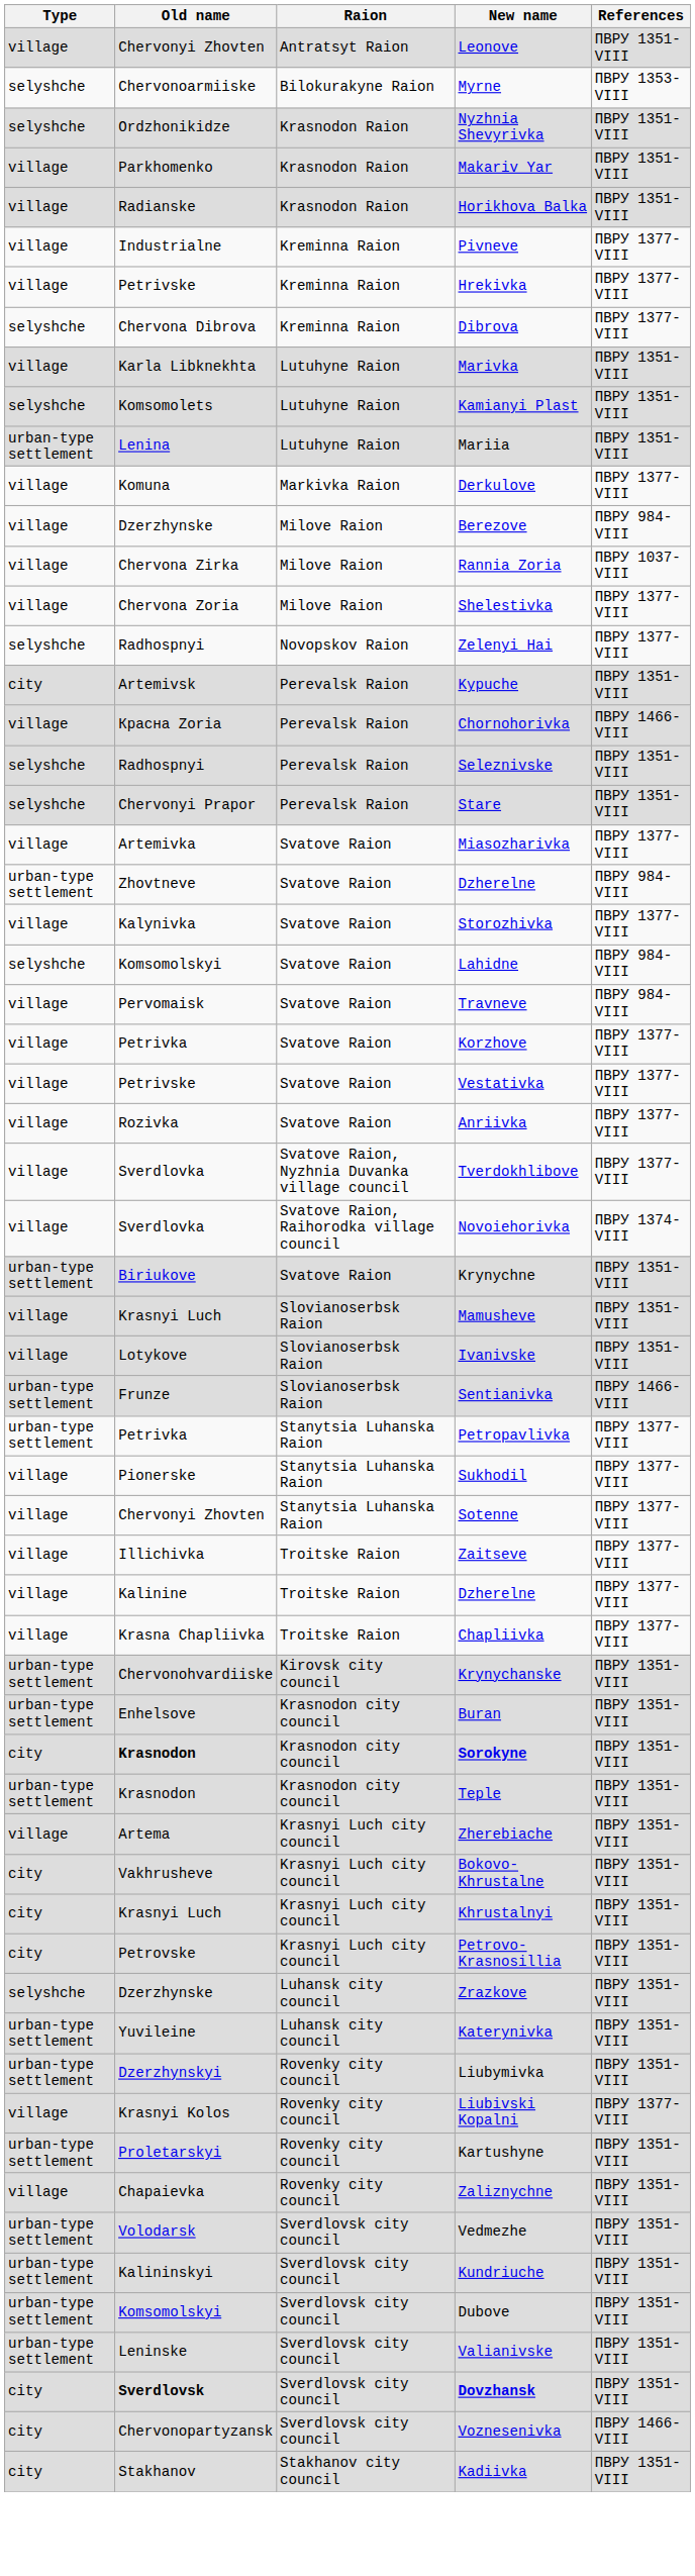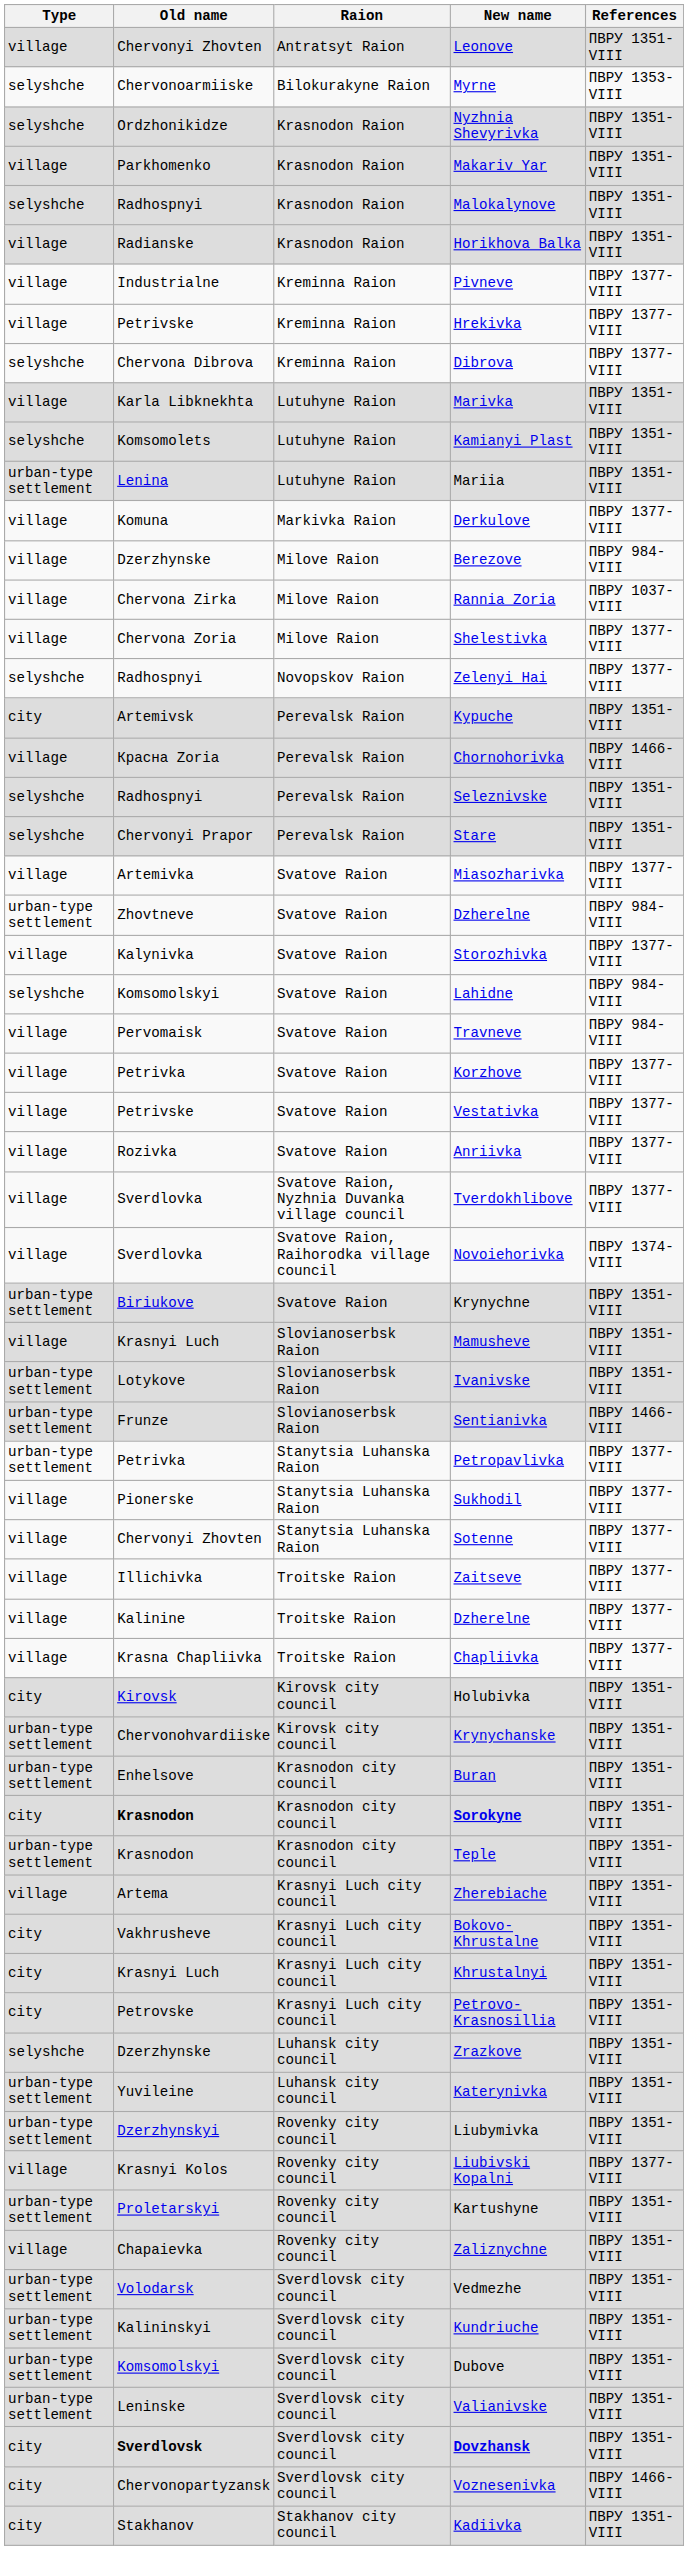+ row: selyshche | Radhospnyi | Krasnodon Raion | Malokalynove | ПВРУ 1351-VIII
Ivanivske | Type: village -> urban-type settlement
+ row: city | Kirovsk | Kirovsk city council | Holubivka | ПВРУ 1351-VIII
